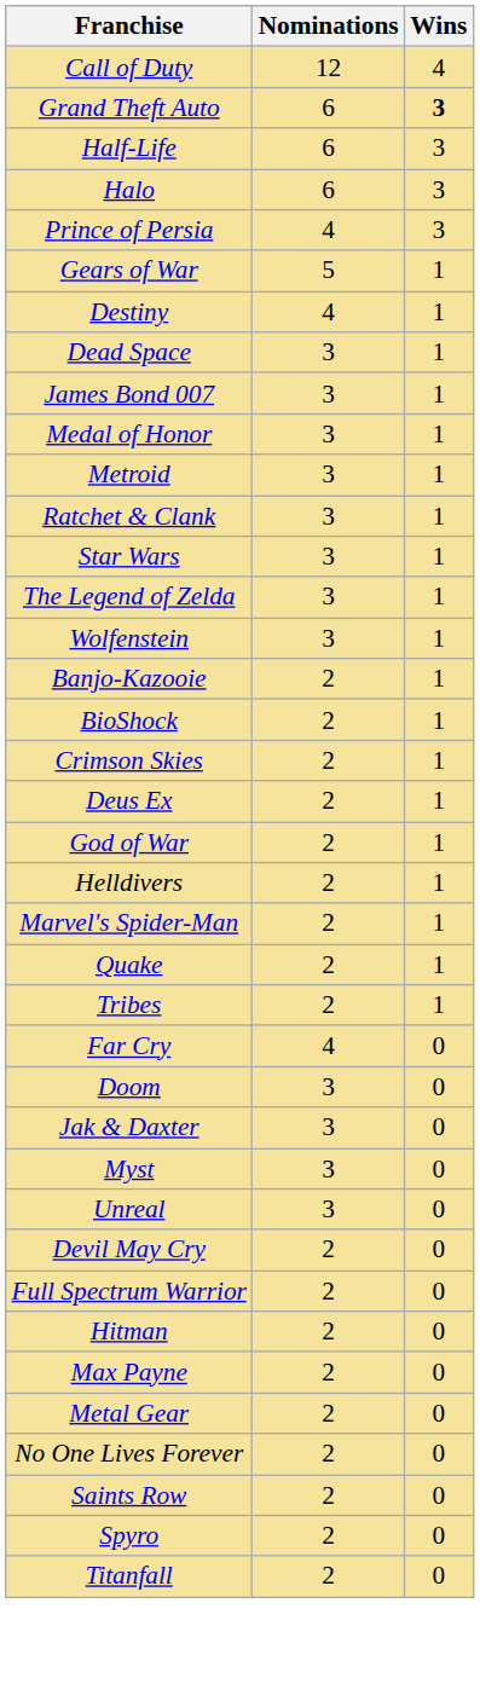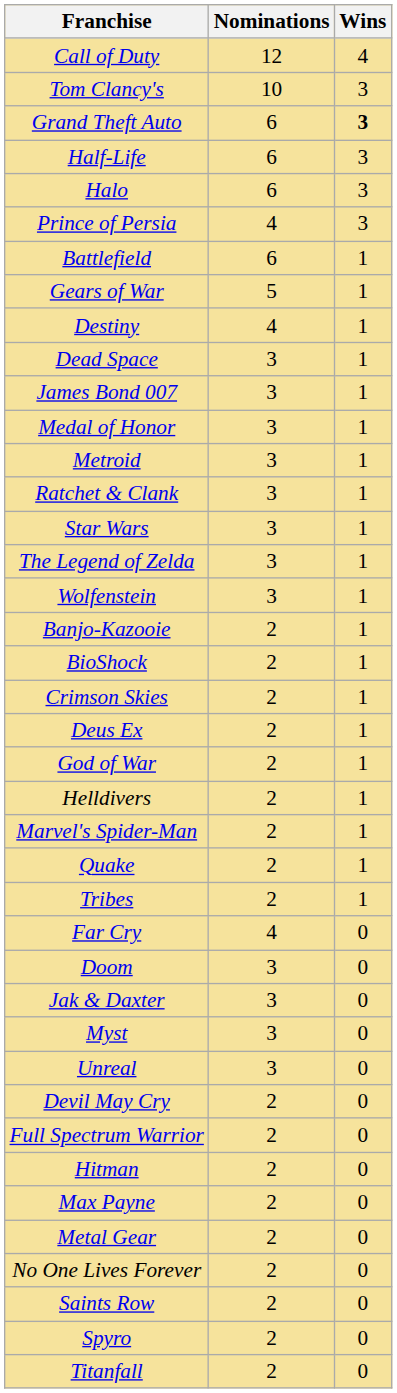+ row: Tom Clancy's | 10 | 3
+ row: Battlefield | 6 | 1
